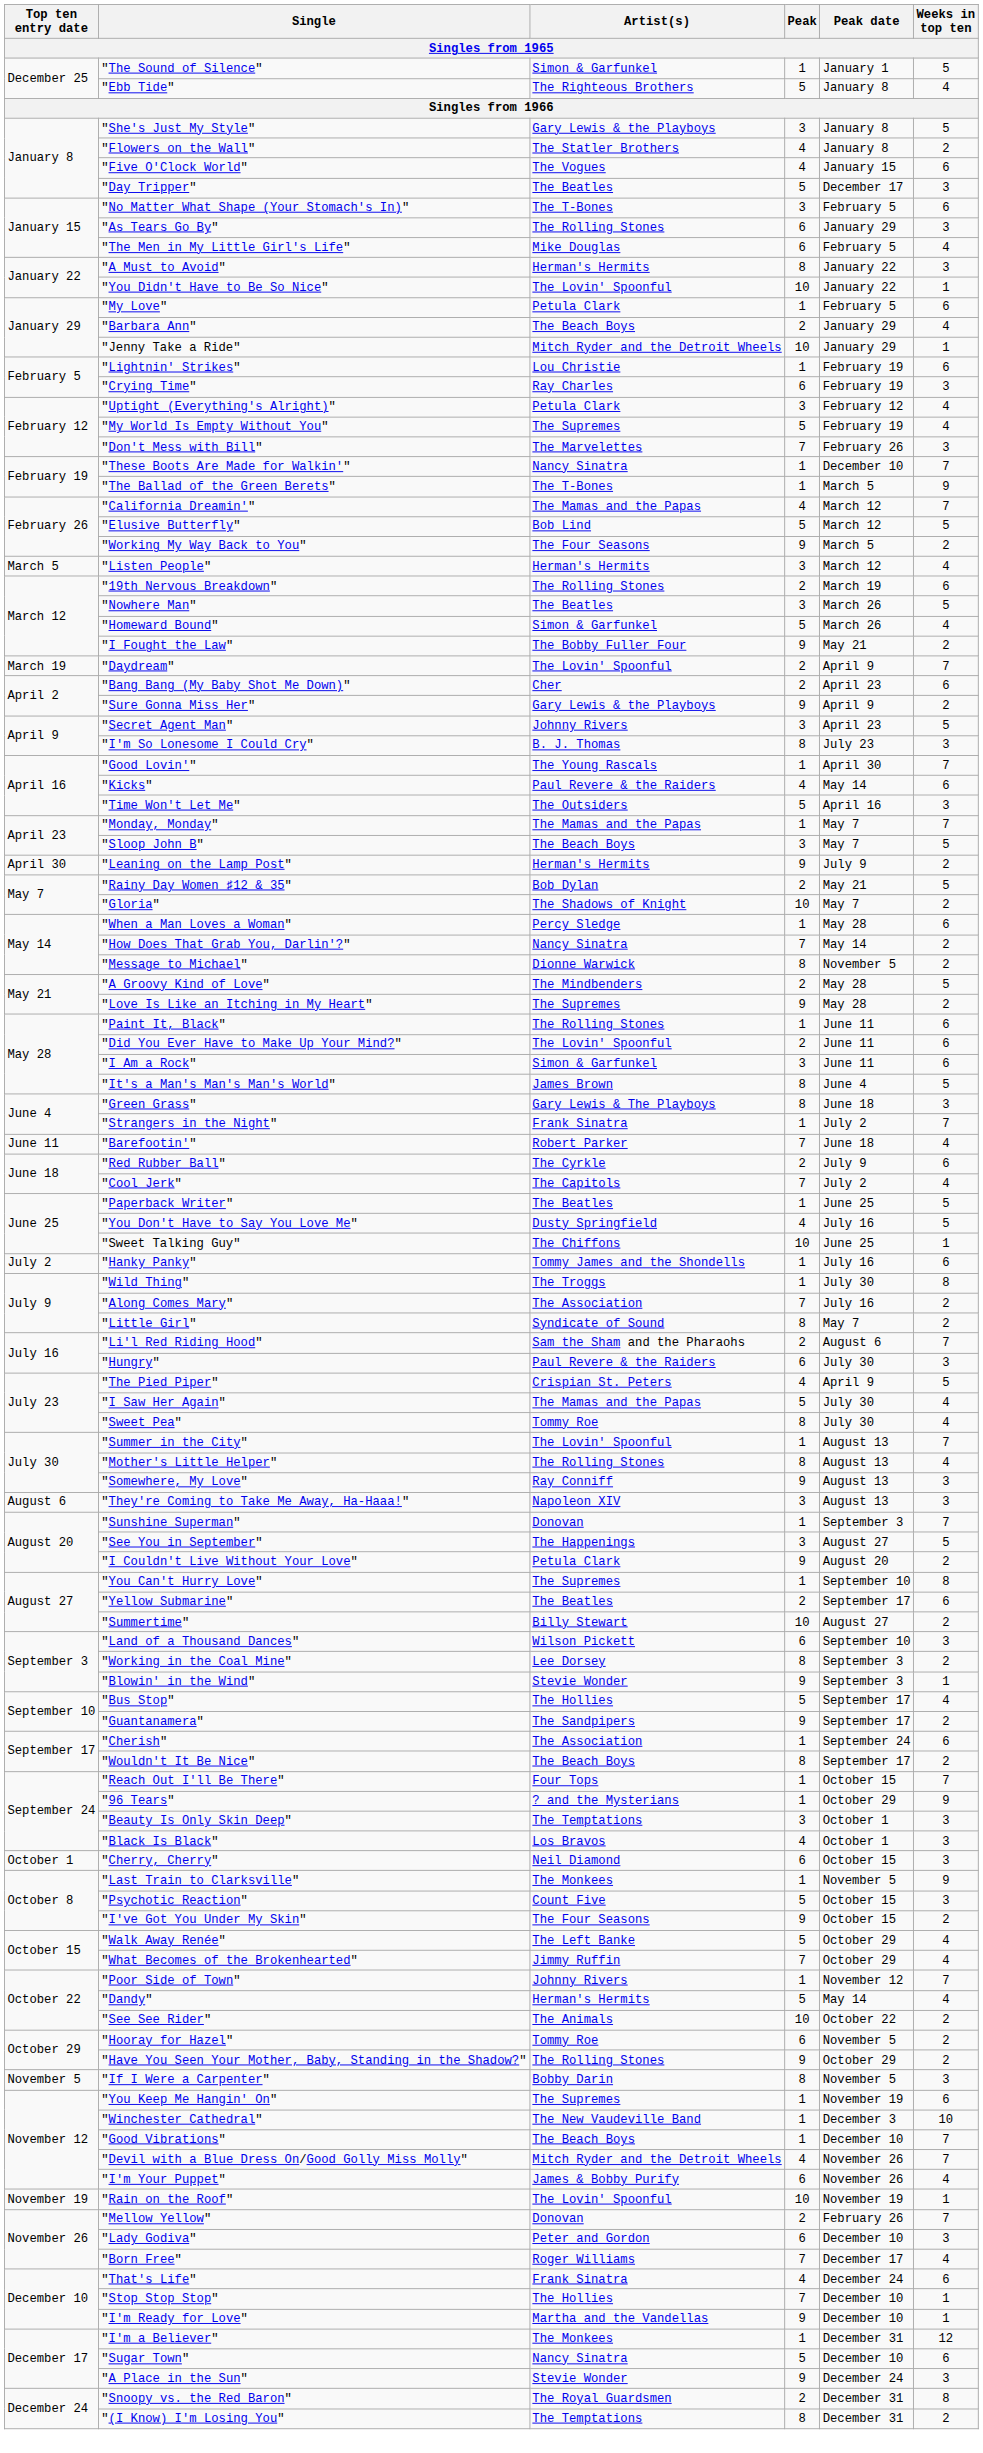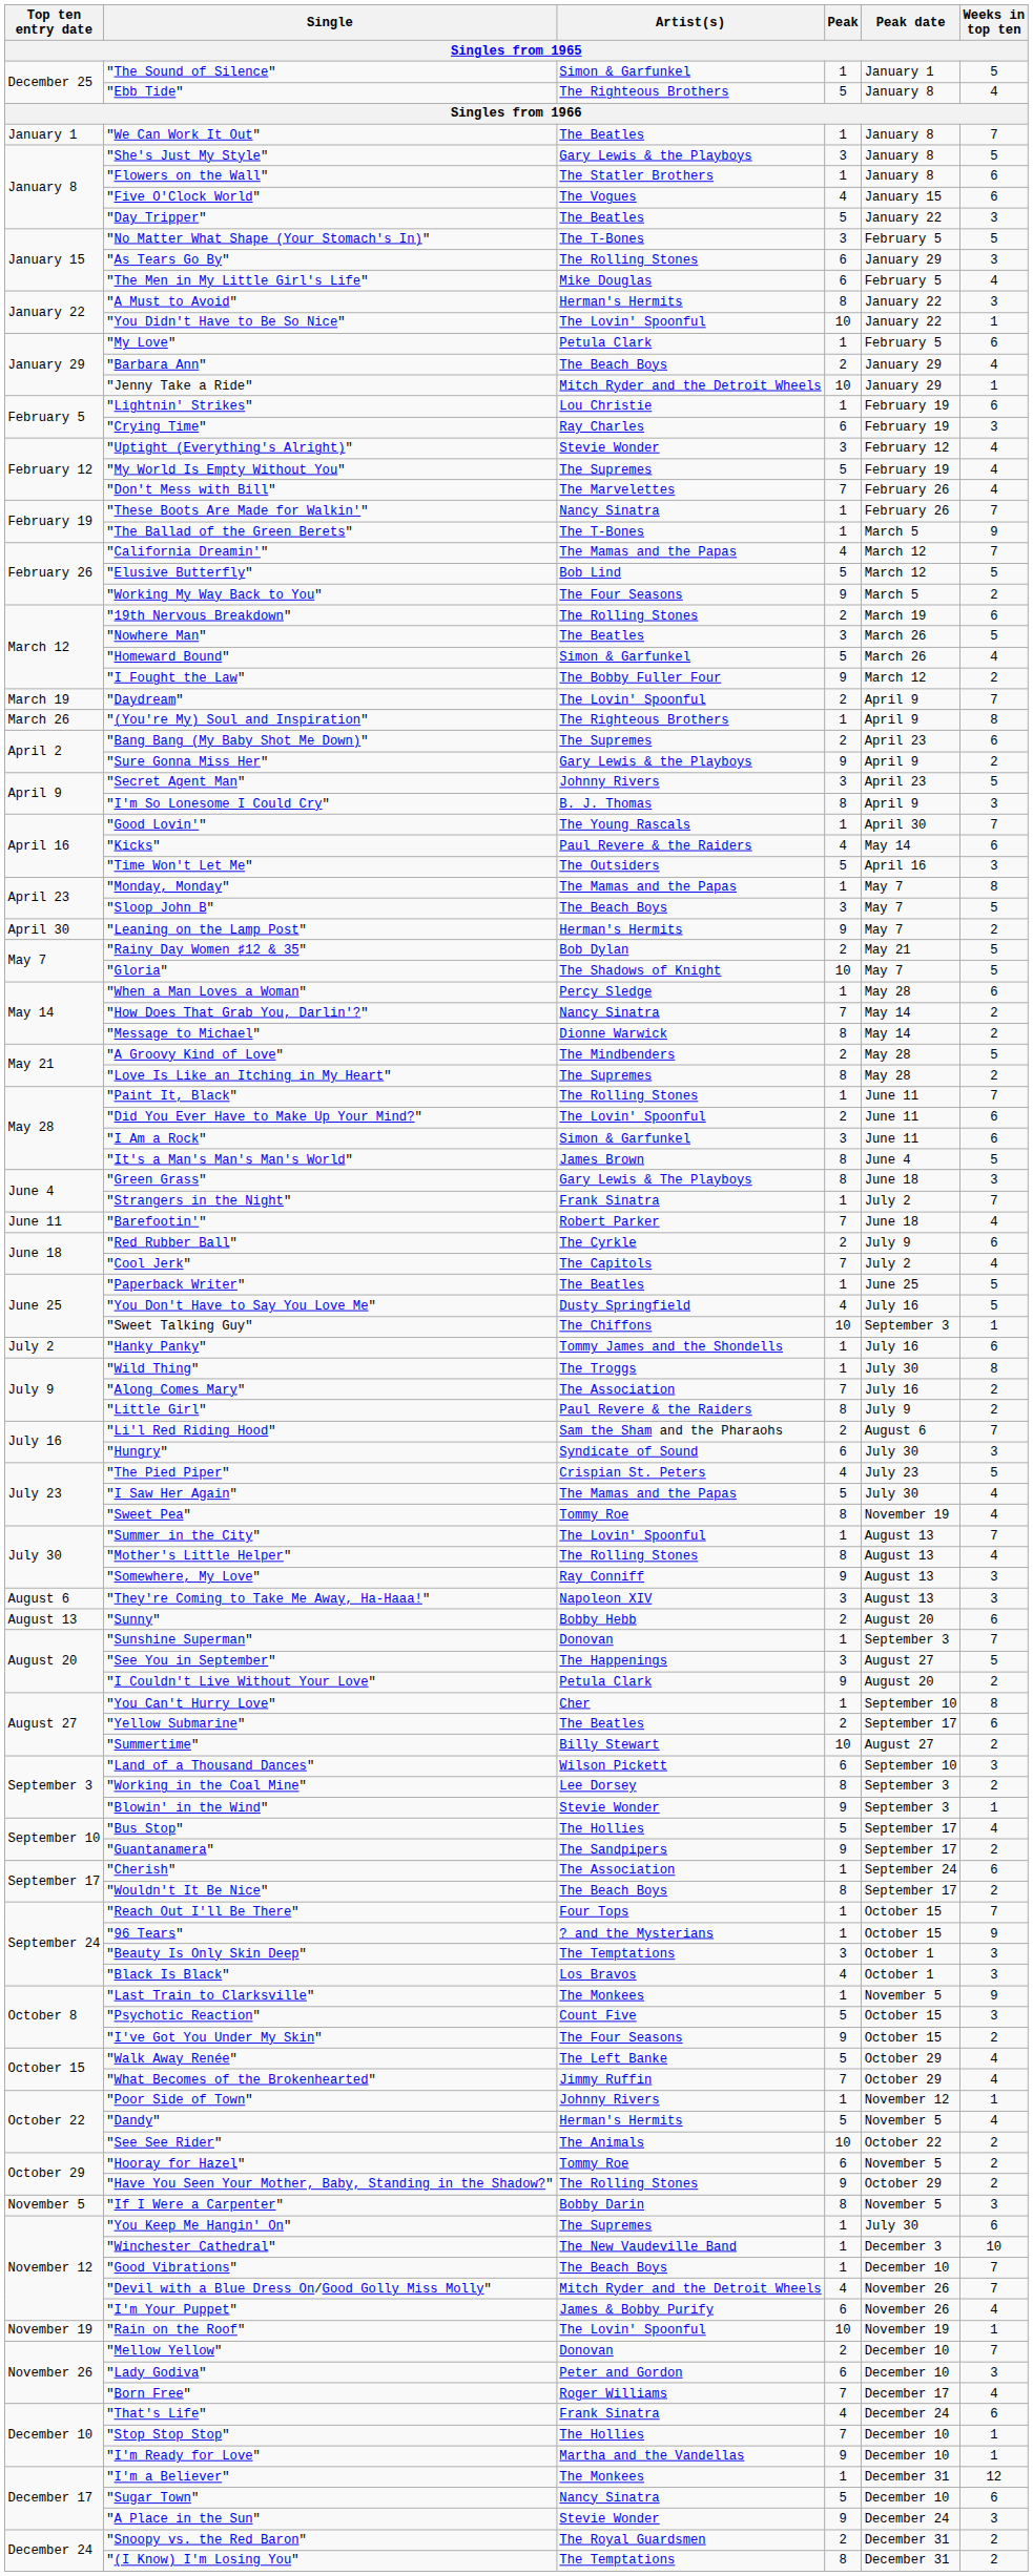+ row: January 1 | "We Can Work It Out" | The Beatles | 1 | January 8 | 7
"Flowers on the Wall" | Peak: 4 -> 1
"Flowers on the Wall" | Weeks in top ten: 2 -> 6
"Day Tripper" | Peak date: December 17 -> January 22
"No Matter What Shape (Your Stomach's In)" | Weeks in top ten: 6 -> 5
"Uptight (Everything's Alright)" | Artist(s): Petula Clark -> Stevie Wonder
"Don't Mess with Bill" | Weeks in top ten: 3 -> 4
"These Boots Are Made for Walkin'" | Peak date: December 10 -> February 26
- row: March 5 | "Listen People" | Herman's Hermits | 3 | March 12 | 4
"I Fought the Law" | Peak date: May 21 -> March 12
+ row: March 26 | "(You're My) Soul and Inspiration" | The Righteous Brothers | 1 | April 9 | 8
"Bang Bang (My Baby Shot Me Down)" | Artist(s): Cher -> The Supremes
"I'm So Lonesome I Could Cry" | Peak date: July 23 -> April 9
"Monday, Monday" | Weeks in top ten: 7 -> 8
"Leaning on the Lamp Post" | Peak date: July 9 -> May 7
"Gloria" | Weeks in top ten: 2 -> 5
"Message to Michael" | Peak date: November 5 -> May 14
"Love Is Like an Itching in My Heart" | Peak: 9 -> 8
"Paint It, Black" | Weeks in top ten: 6 -> 7
"Sweet Talking Guy" | Peak date: June 25 -> September 3
"Little Girl" | Artist(s): Syndicate of Sound -> Paul Revere & the Raiders
"Little Girl" | Peak date: May 7 -> July 9
"Hungry" | Artist(s): Paul Revere & the Raiders -> Syndicate of Sound
"The Pied Piper" | Peak date: April 9 -> July 23
"Sweet Pea" | Peak date: July 30 -> November 19
+ row: August 13 | "Sunny" | Bobby Hebb | 2 | August 20 | 6
"You Can't Hurry Love" | Artist(s): The Supremes -> Cher
"96 Tears" | Peak date: October 29 -> October 15
- row: October 1 | "Cherry, Cherry" | Neil Diamond | 6 | October 15 | 3
"Poor Side of Town" | Weeks in top ten: 7 -> 1
"Dandy" | Peak date: May 14 -> November 5
"You Keep Me Hangin' On" | Peak date: November 19 -> July 30
"Mellow Yellow" | Peak date: February 26 -> December 10
"Snoopy vs. the Red Baron" | Weeks in top ten: 8 -> 2
